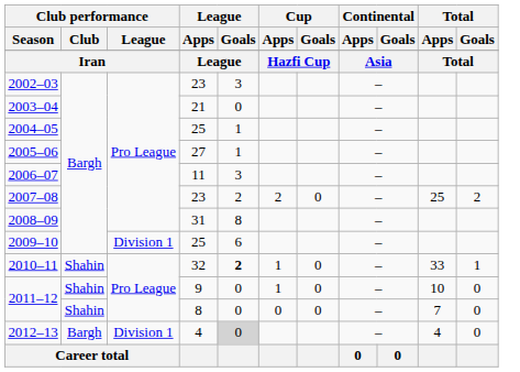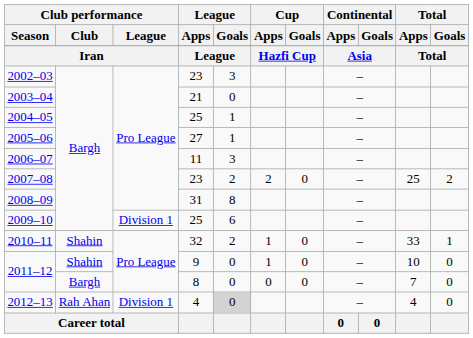2010–11 | League / Goals: bold -> normal
2011–12 / 8 | Club performance / Club: Shahin -> Bargh
2012–13 | Club performance / Club: Bargh -> Rah Ahan
